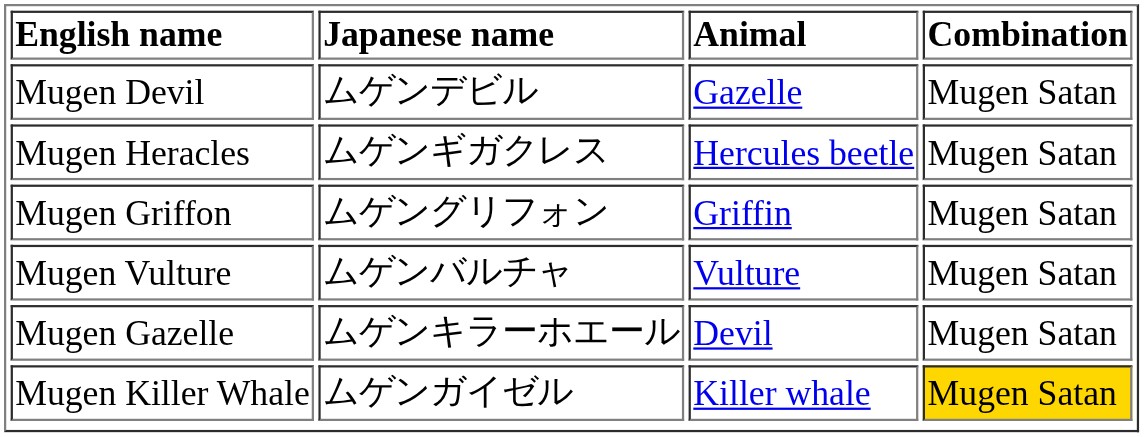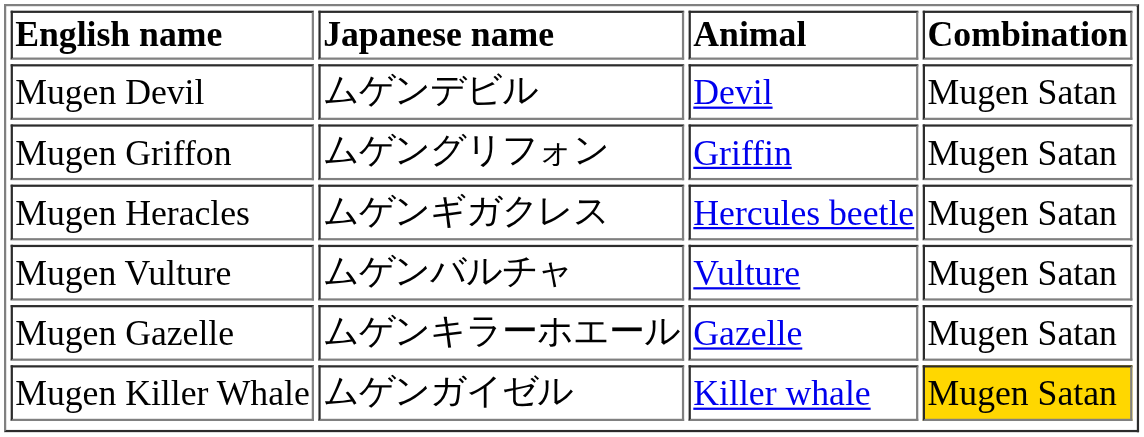Mugen Devil | Animal: Gazelle -> Devil
rows swapped: Mugen Heracles <-> Mugen Griffon
Mugen Gazelle | Animal: Devil -> Gazelle
